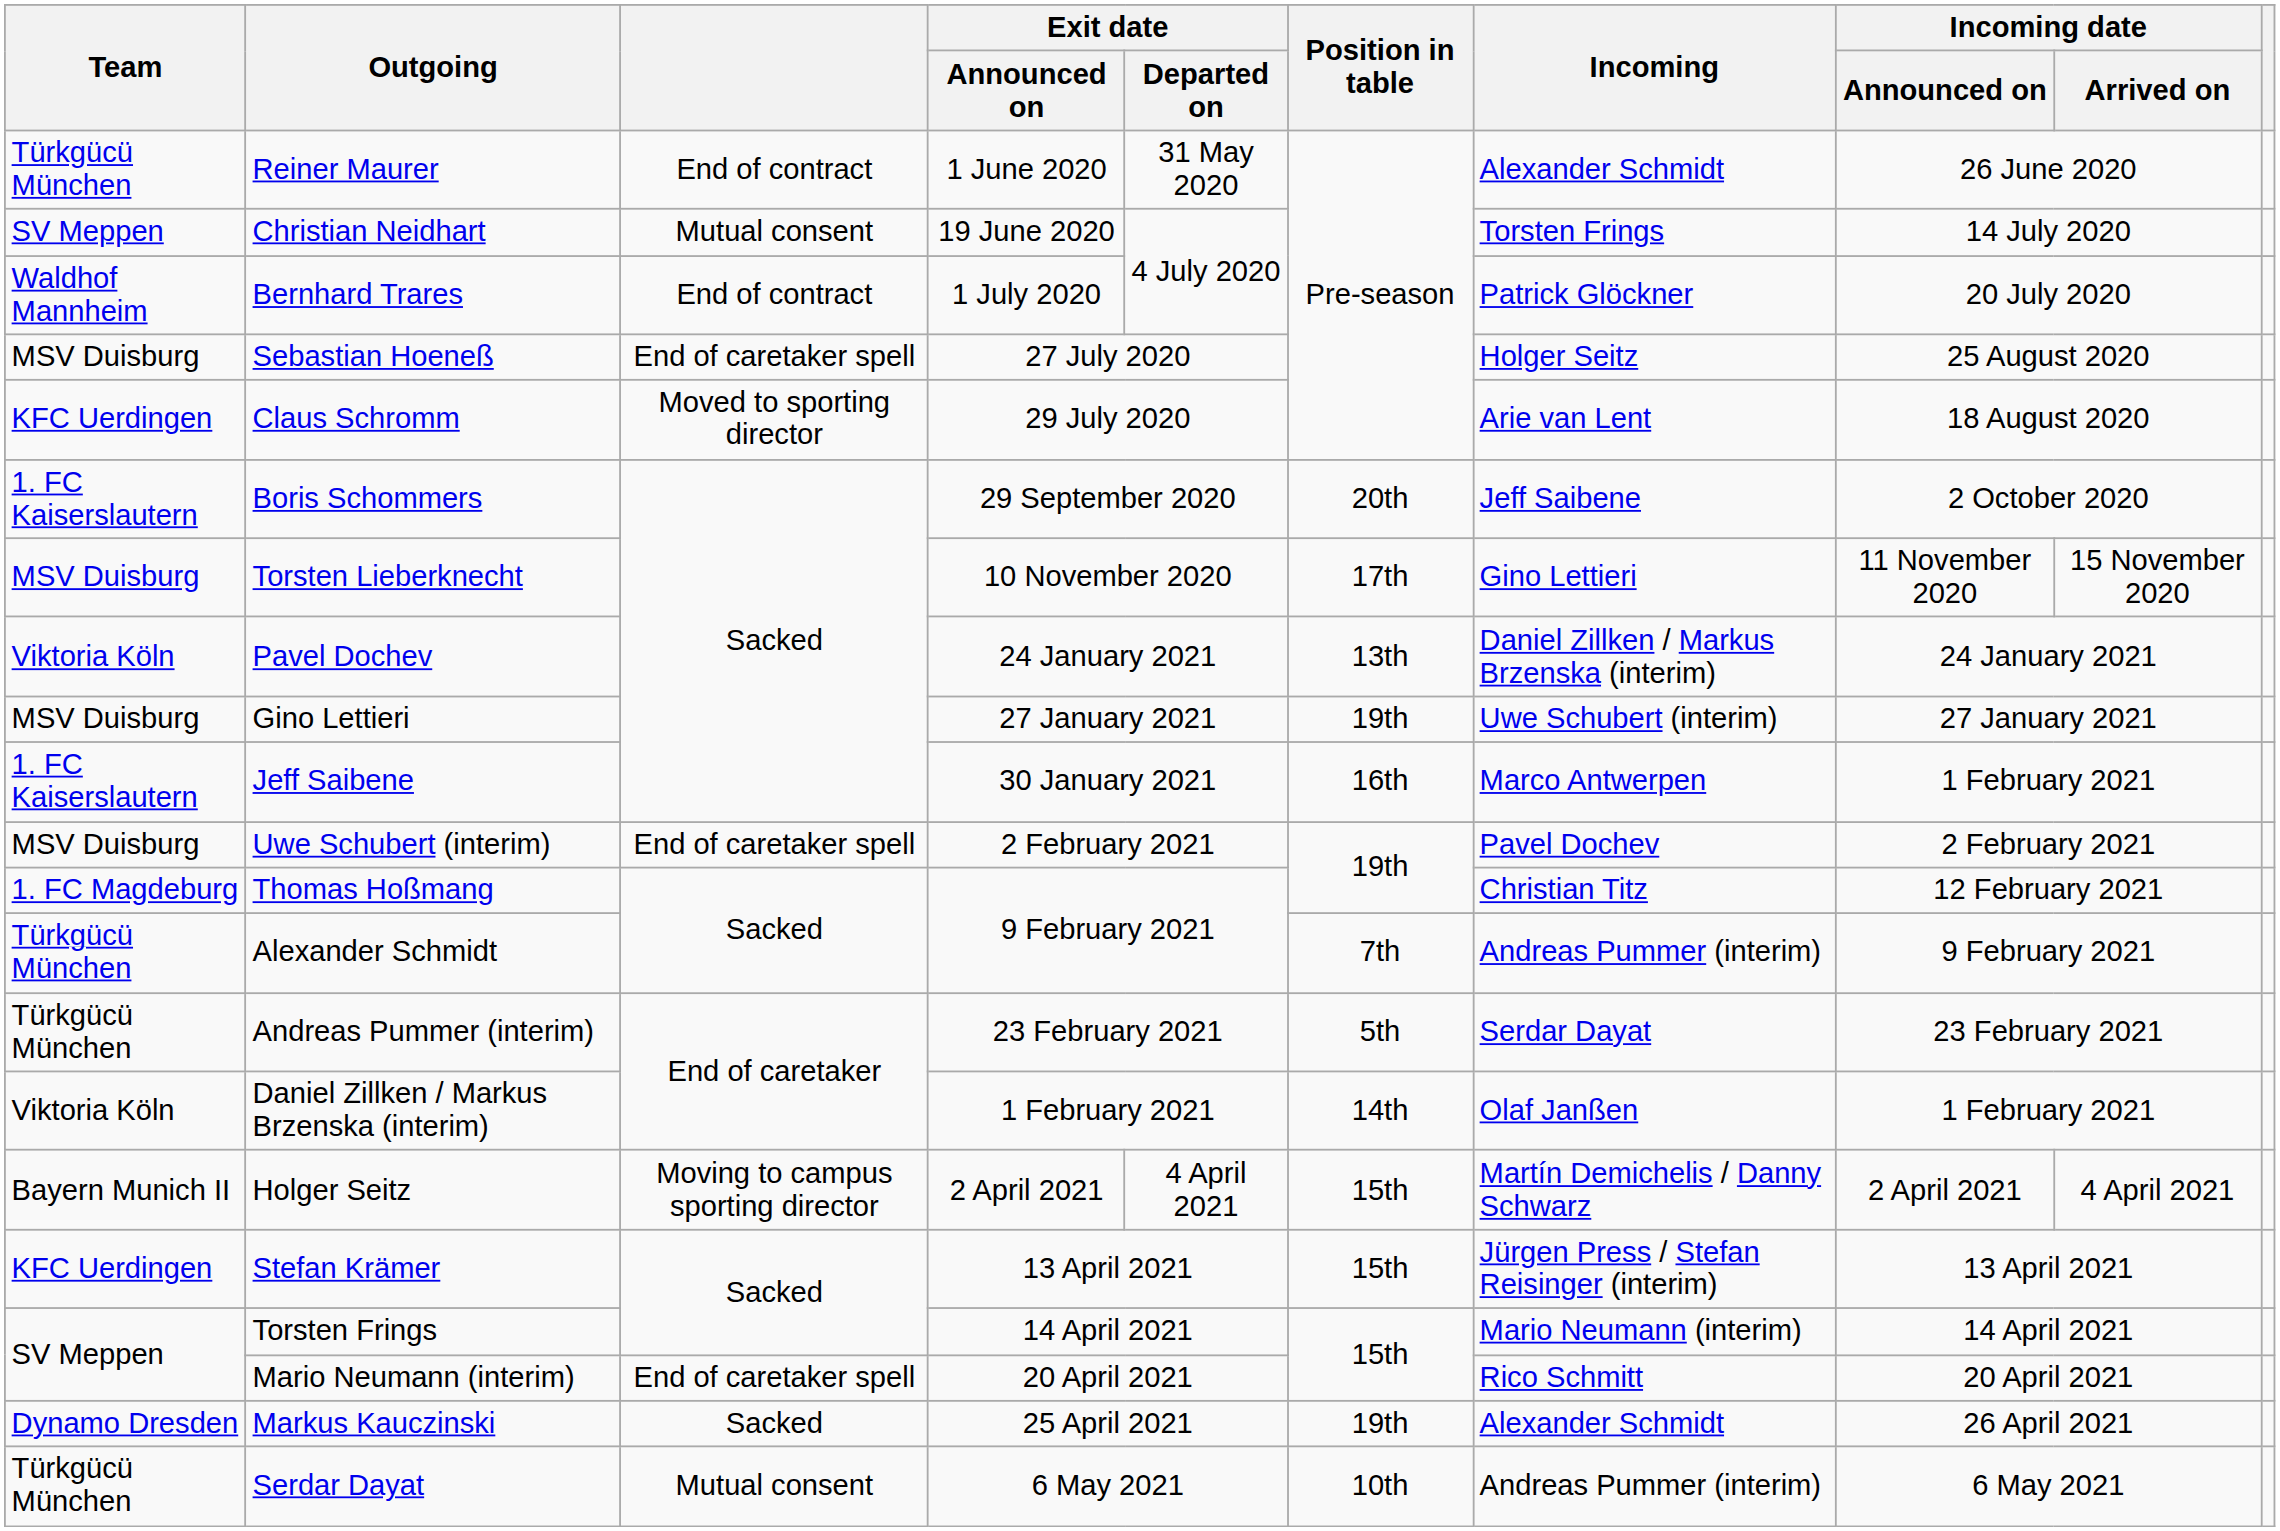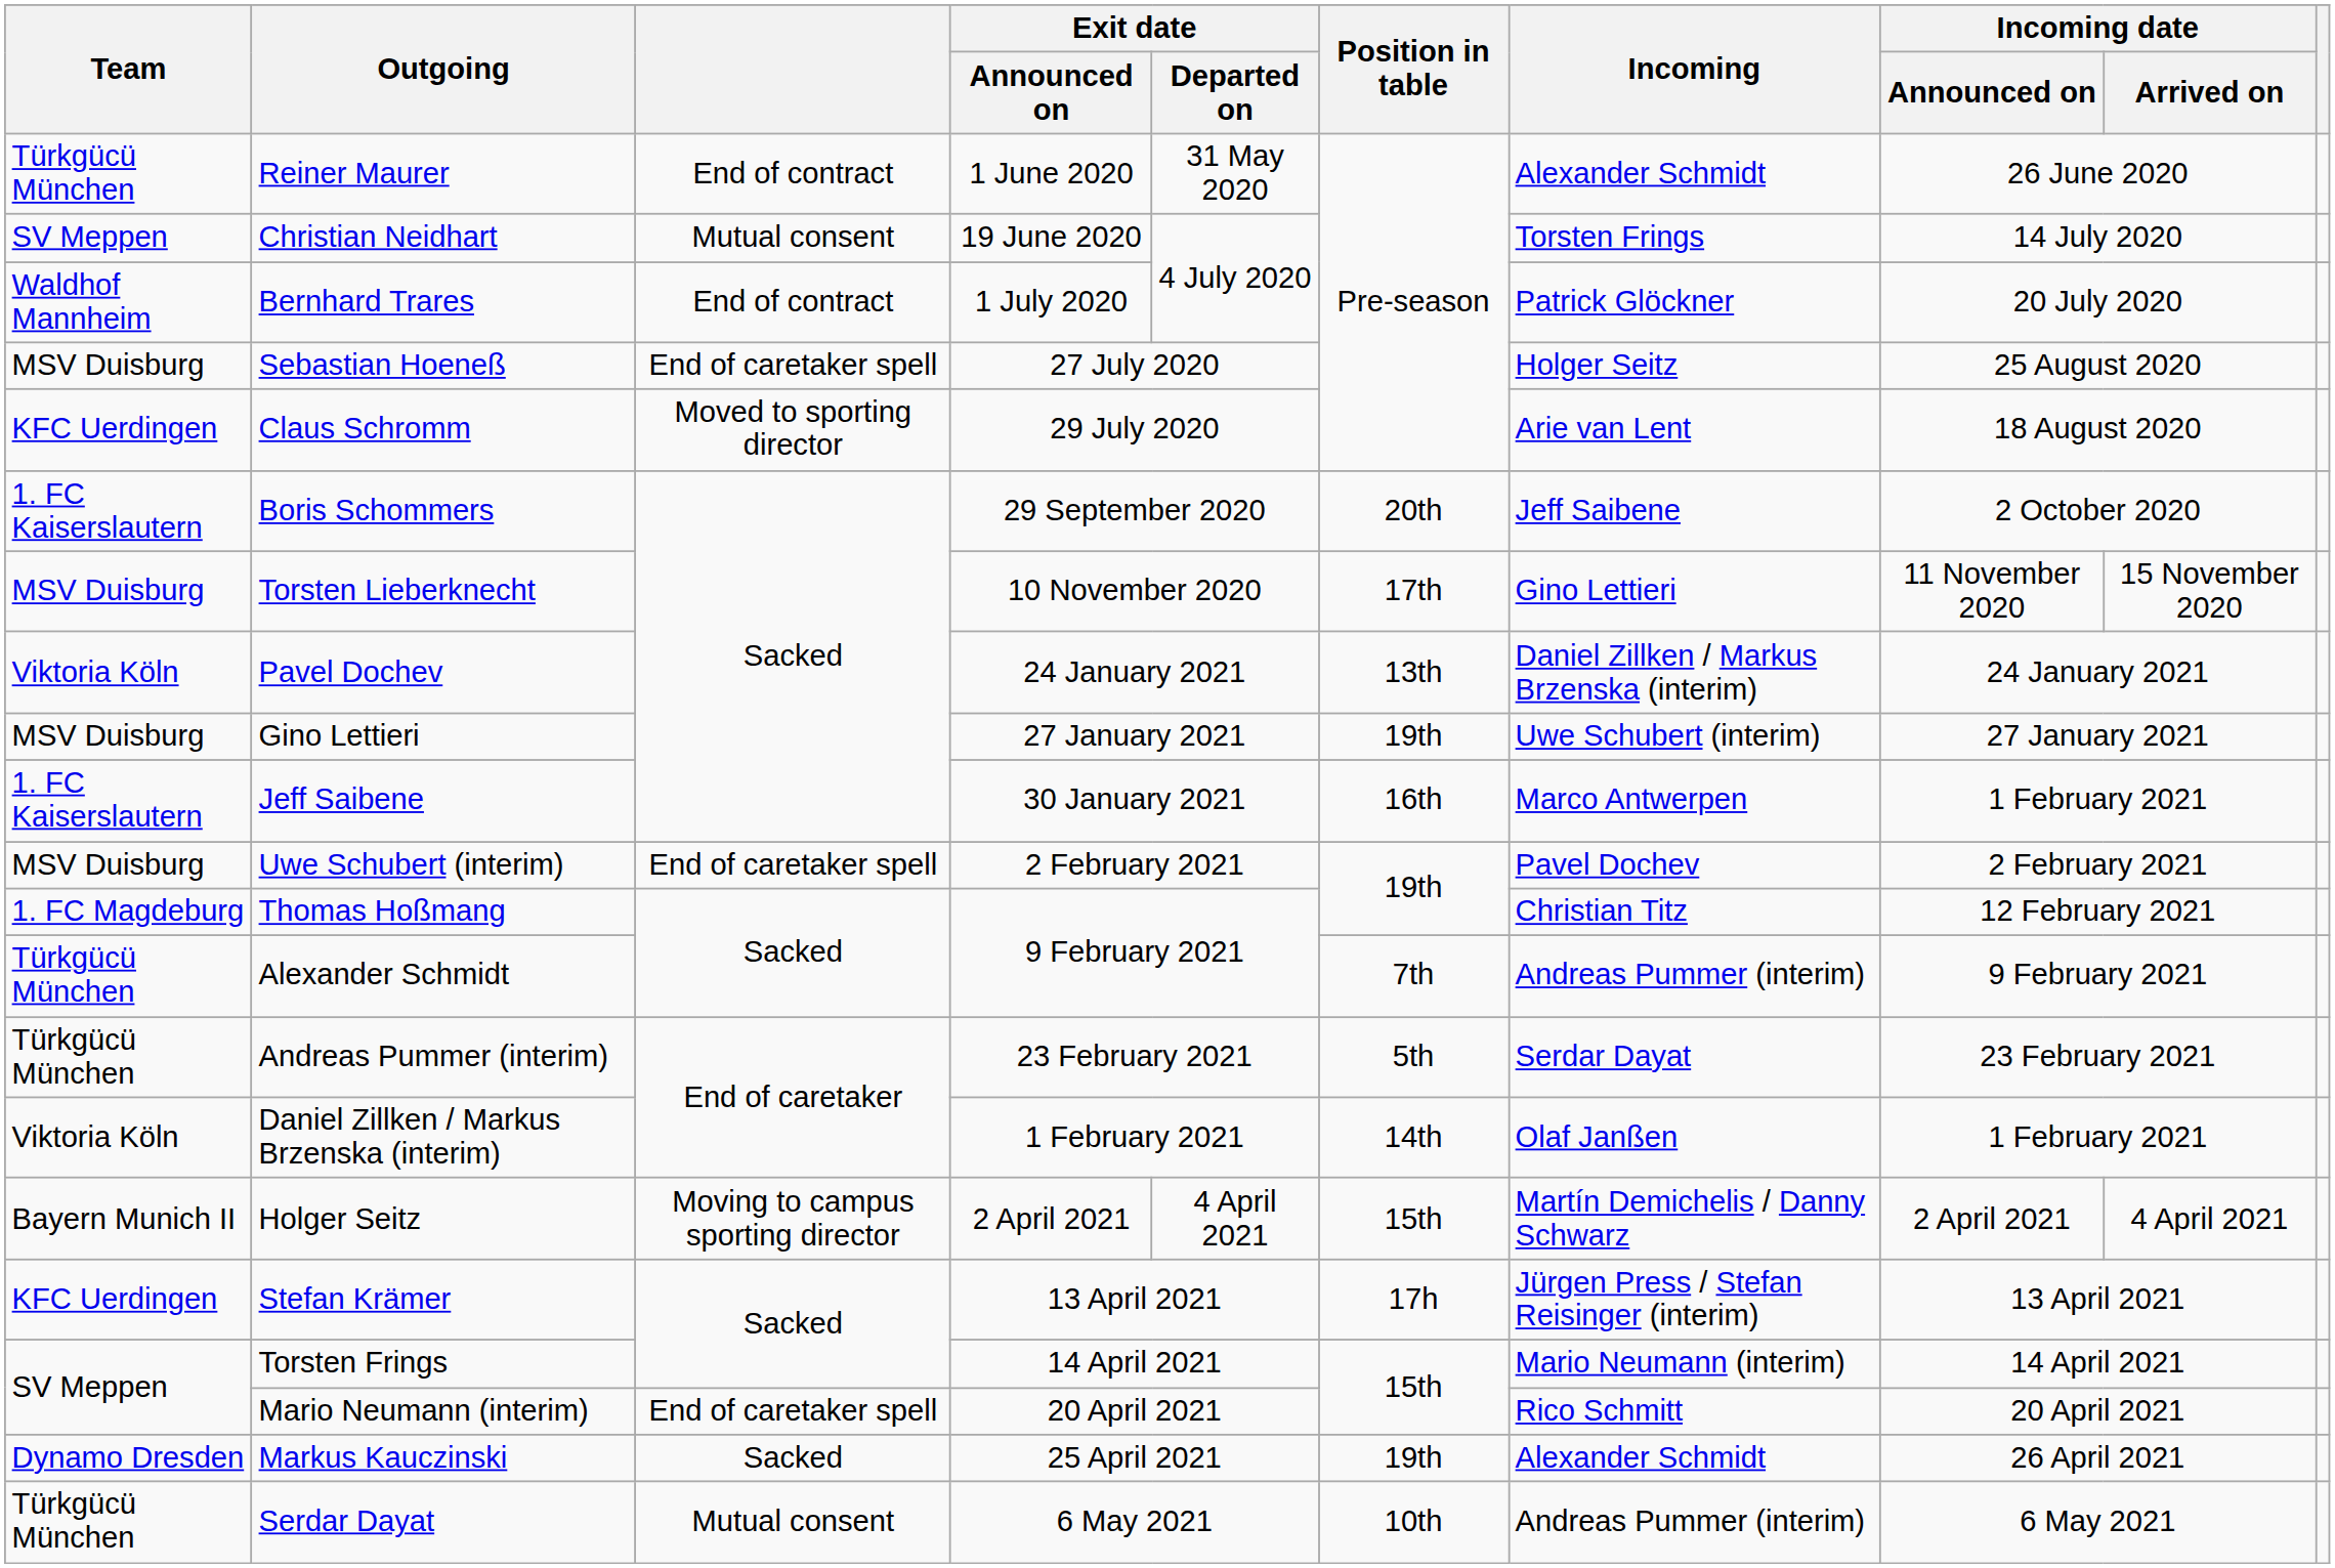Stefan Krämer | Position in table: 15th -> 17h
